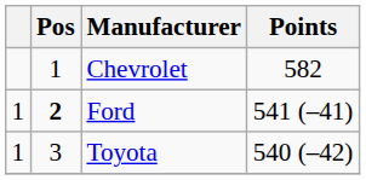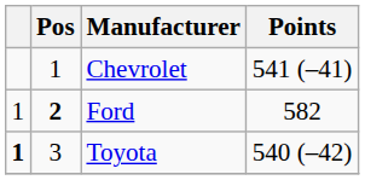Chevrolet | Points: 582 -> 541 (–41)
Ford | Points: 541 (–41) -> 582
Toyota | column 1: normal -> bold
